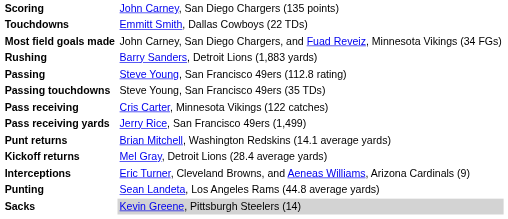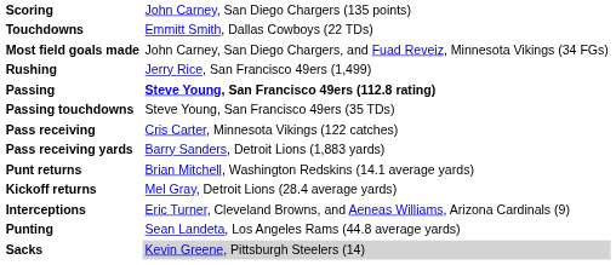Rushing | column 2: Barry Sanders, Detroit Lions (1,883 yards) -> Jerry Rice, San Francisco 49ers (1,499)
Passing | column 2: normal -> bold
Pass receiving yards | column 2: Jerry Rice, San Francisco 49ers (1,499) -> Barry Sanders, Detroit Lions (1,883 yards)
